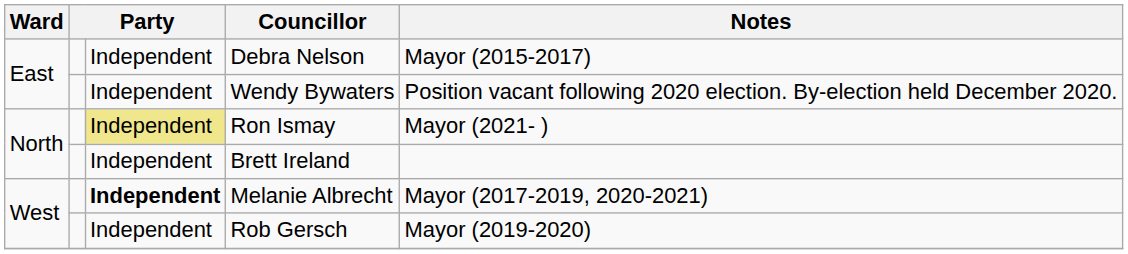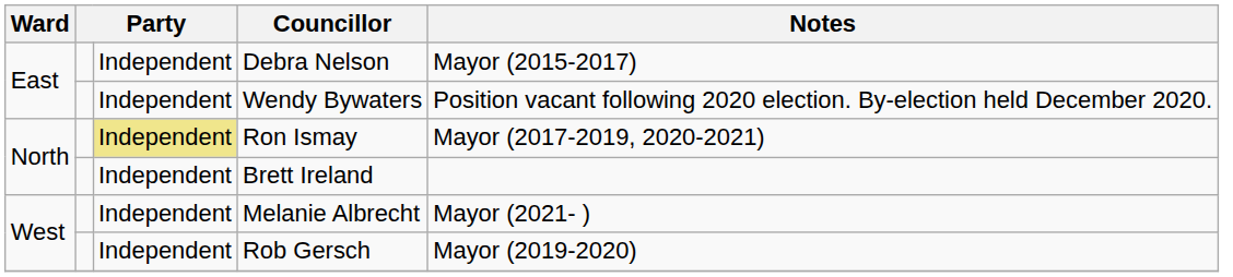Ron Ismay | Notes: Mayor (2021- ) -> Mayor (2017-2019, 2020-2021)
Melanie Albrecht | column 3: bold -> normal
Melanie Albrecht | Notes: Mayor (2017-2019, 2020-2021) -> Mayor (2021- )
